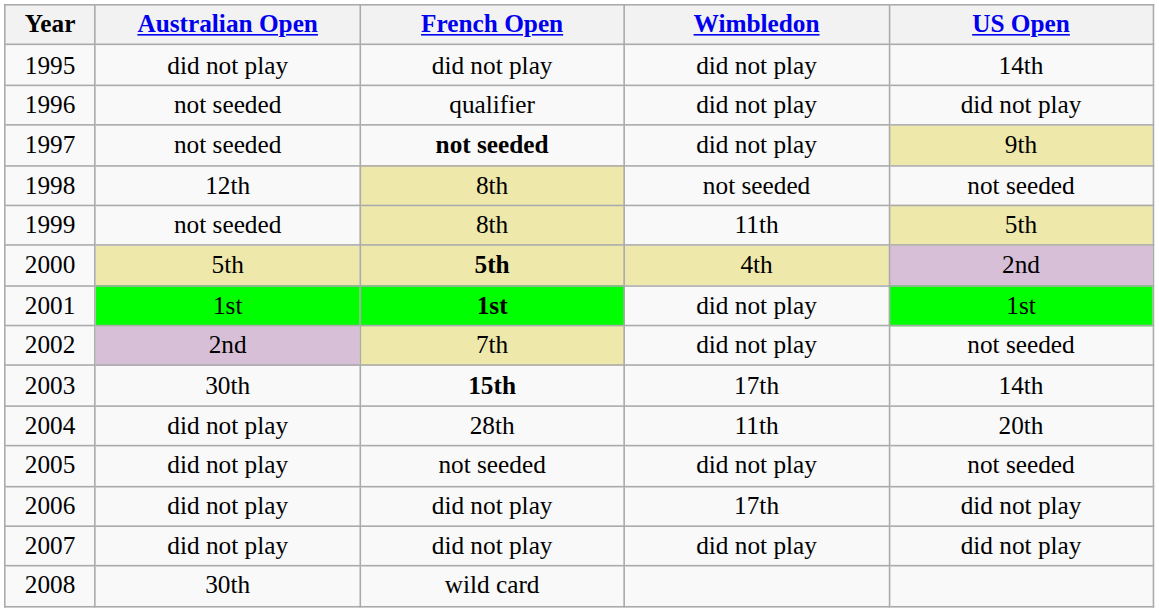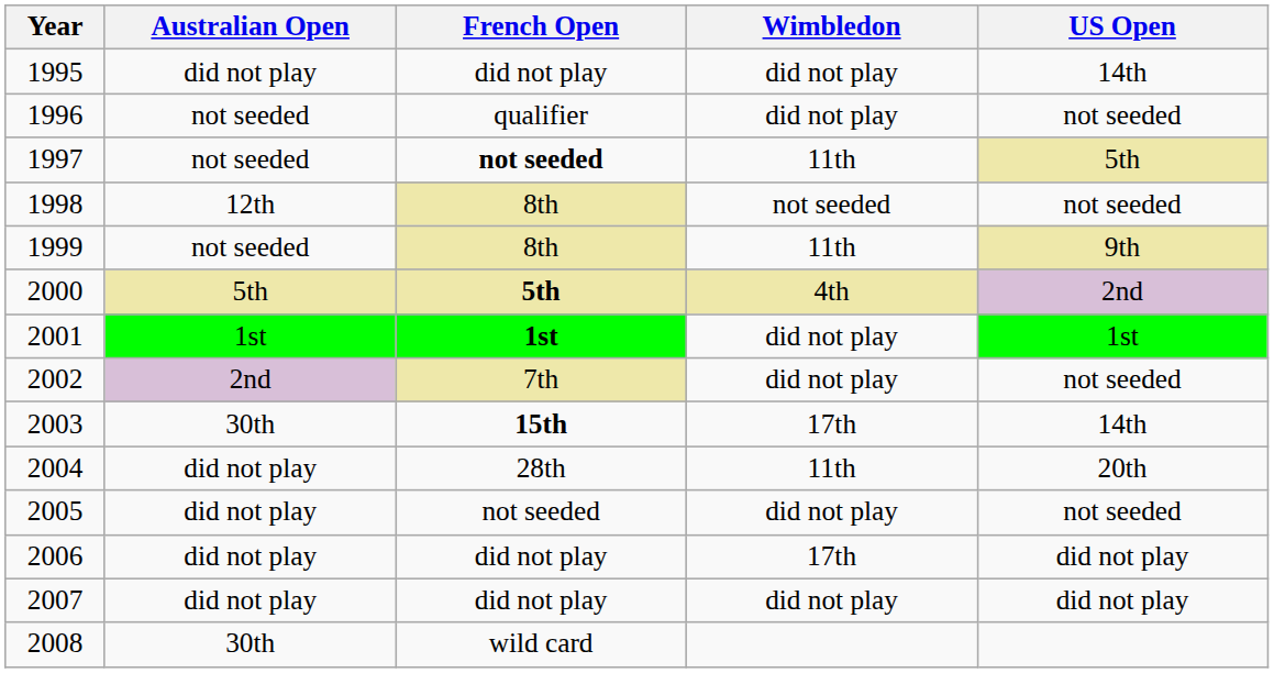1996 | US Open: did not play -> not seeded
1997 | Wimbledon: did not play -> 11th
1997 | US Open: 9th -> 5th
1999 | US Open: 5th -> 9th
